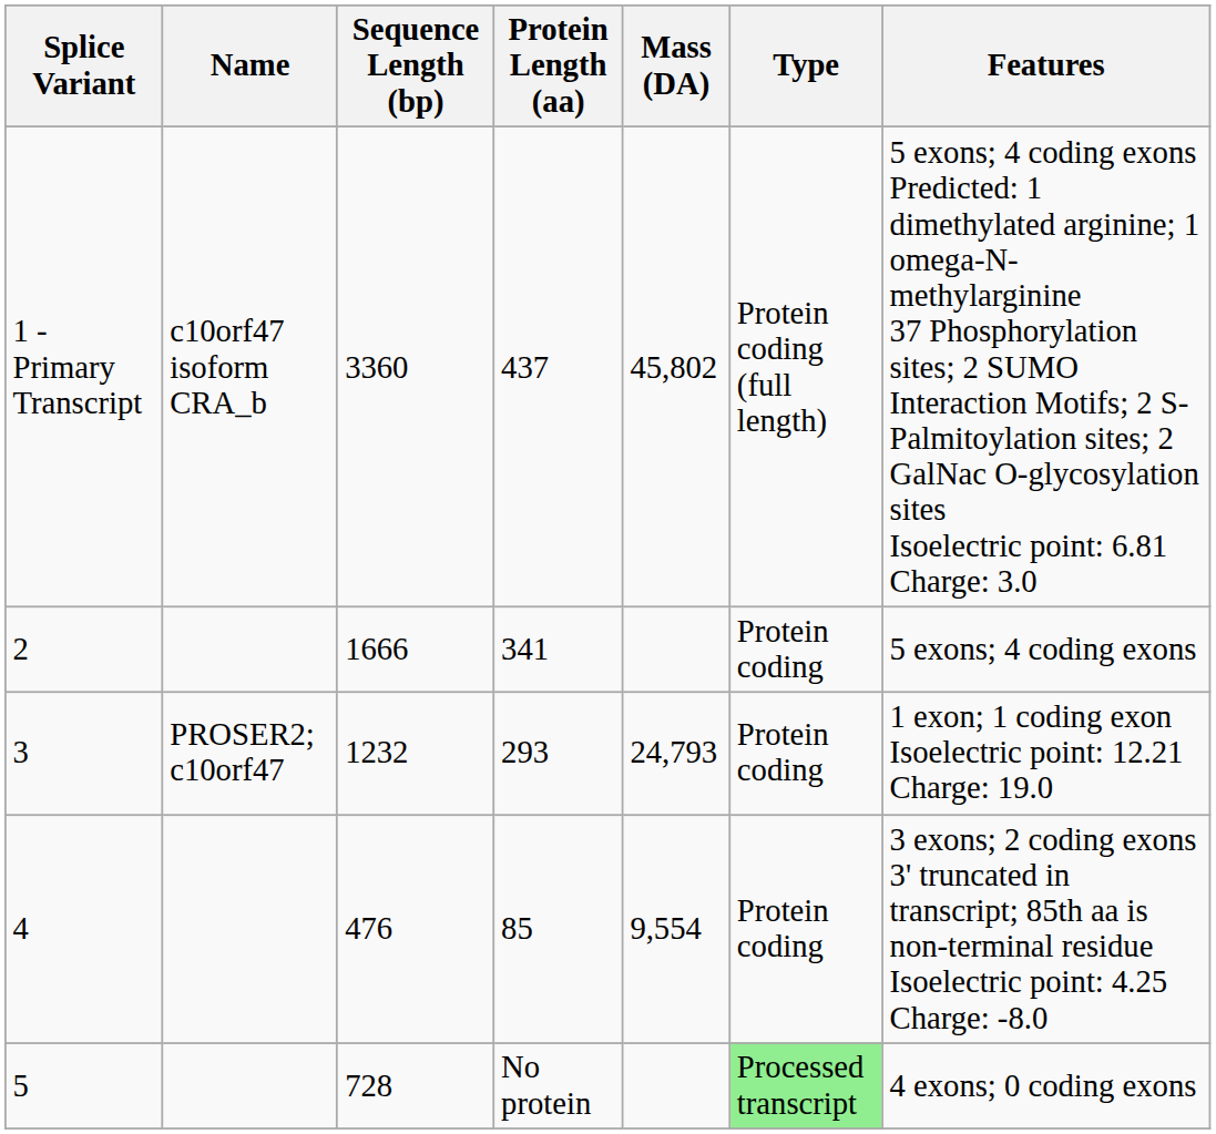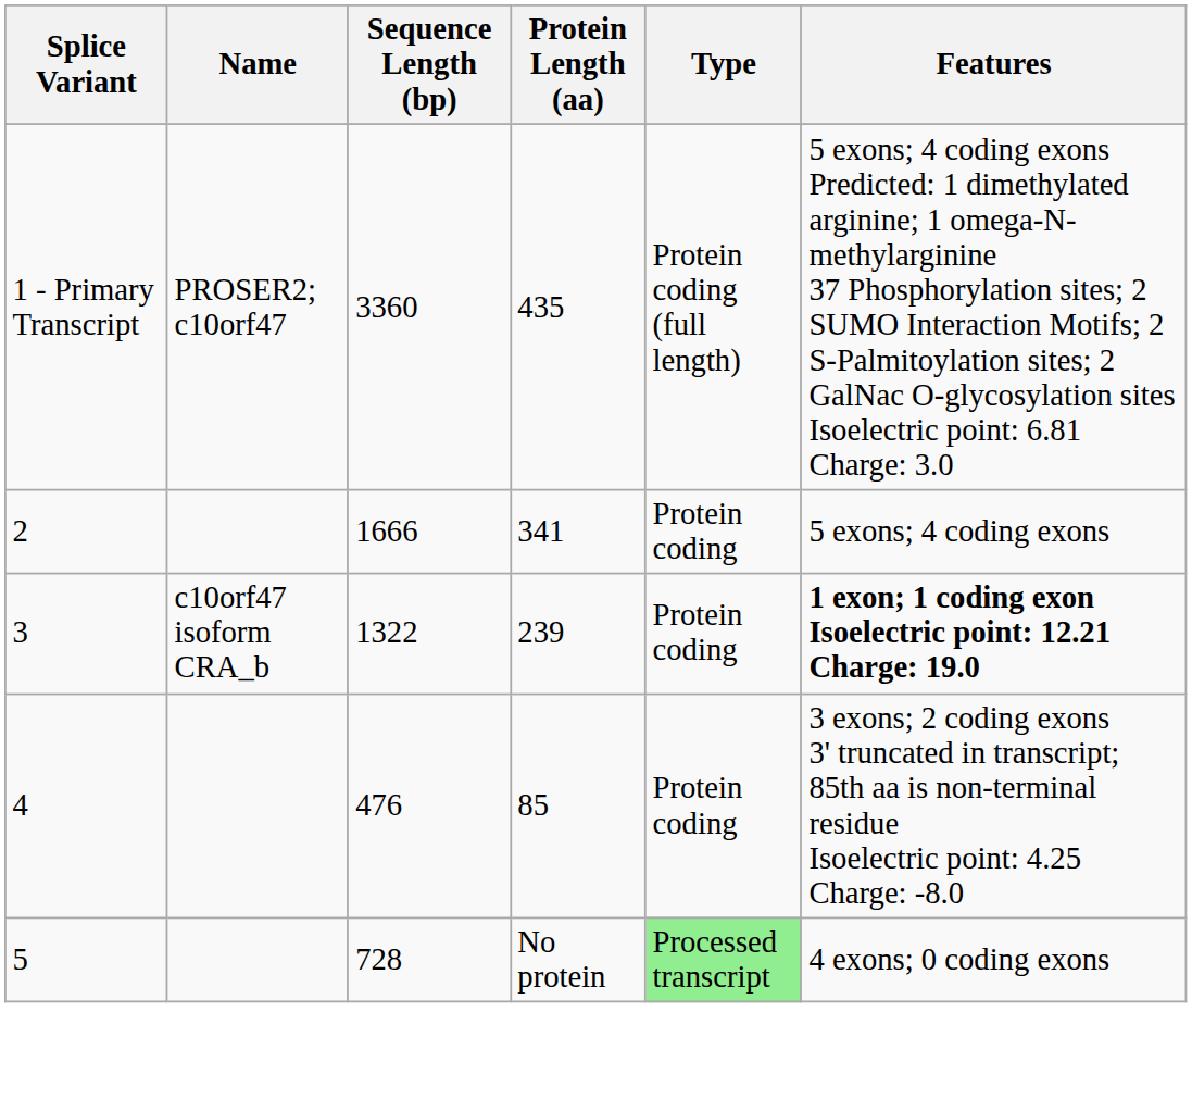- column: Mass (DA) | 45,802 | 24,793 | 9,554
1 - Primary Transcript | Name: c10orf47 isoform CRA_b -> PROSER2; c10orf47
1 - Primary Transcript | Protein Length (aa): 437 -> 435
3 | Name: PROSER2; c10orf47 -> c10orf47 isoform CRA_b
3 | Sequence Length (bp): 1232 -> 1322
3 | Protein Length (aa): 293 -> 239
3 | Features: normal -> bold
